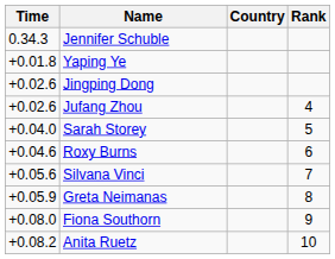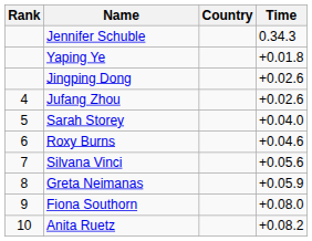columns swapped: Rank <-> Time
